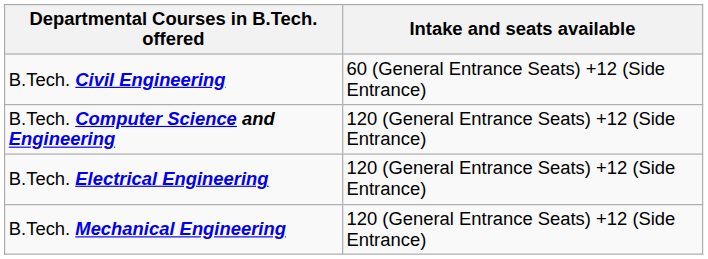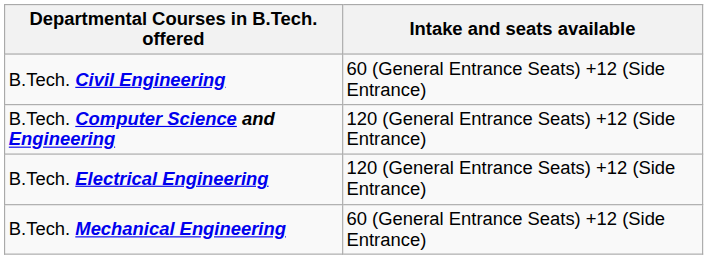B.Tech. Mechanical Engineering | Intake and seats available: 120 (General Entrance Seats) +12 (Side Entrance) -> 60 (General Entrance Seats) +12 (Side Entrance)
